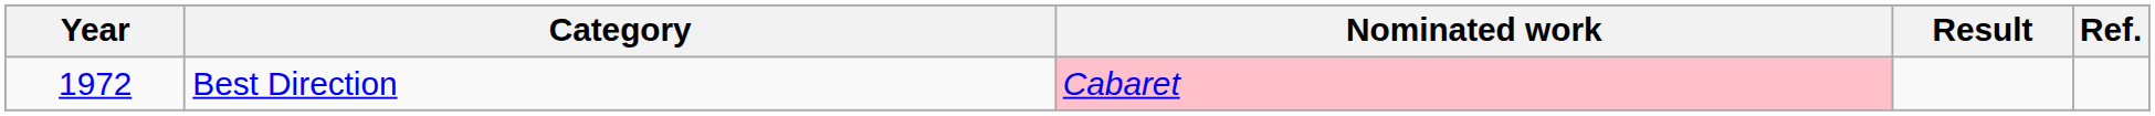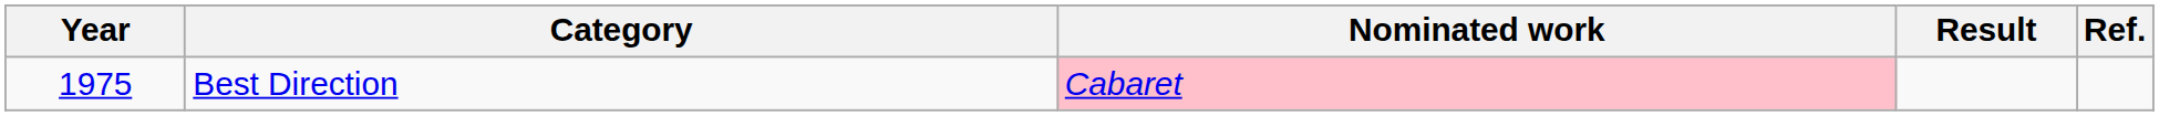Best Direction | Year: 1972 -> 1975
